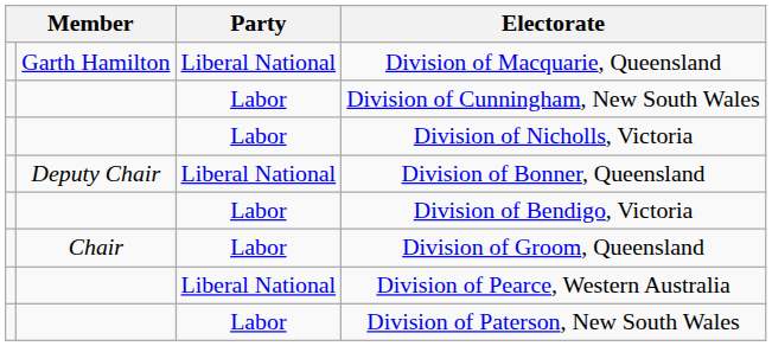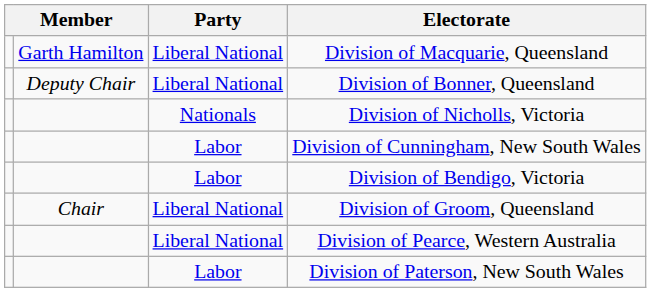rows swapped: Division of Bonner, Queensland <-> Division of Cunningham, New South Wales
Division of Nicholls, Victoria | Party: Labor -> Nationals
Division of Groom, Queensland | Party: Labor -> Liberal National
